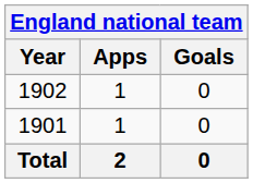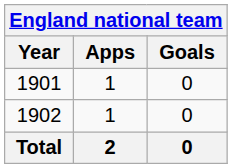rows swapped: 1901 <-> 1902
